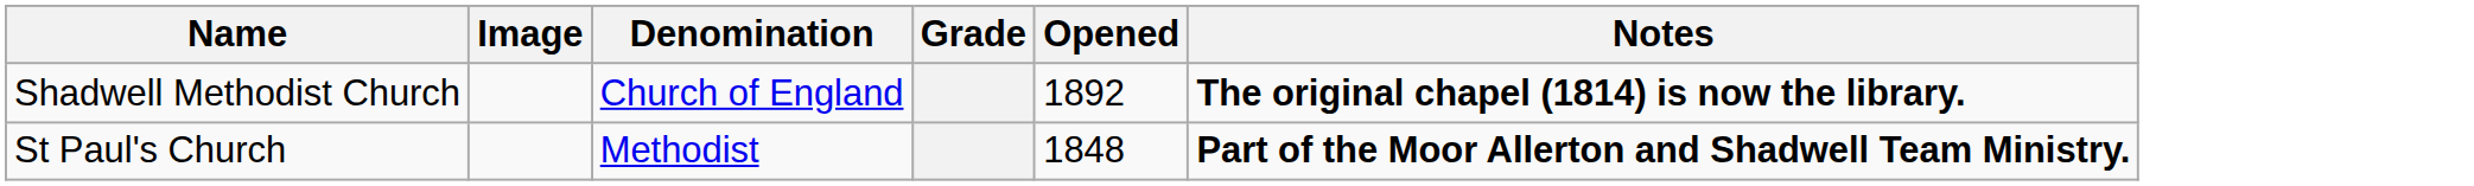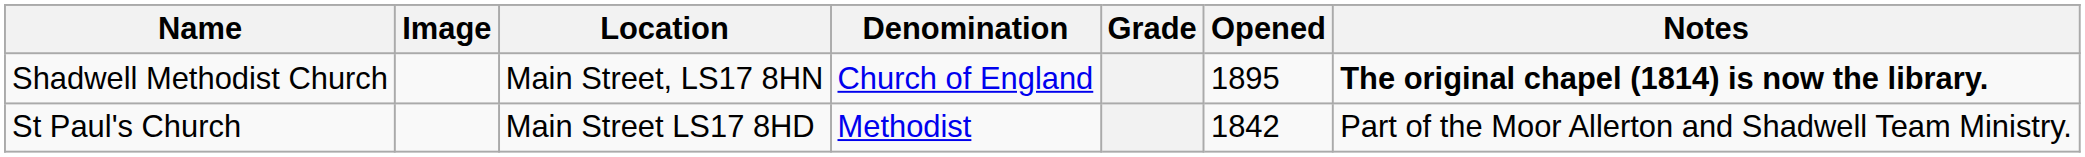+ column: Location | Main Street, LS17 8HN | Main Street LS17 8HD
Shadwell Methodist Church | Opened: 1892 -> 1895
St Paul's Church | Opened: 1848 -> 1842
St Paul's Church | Notes: bold -> normal
